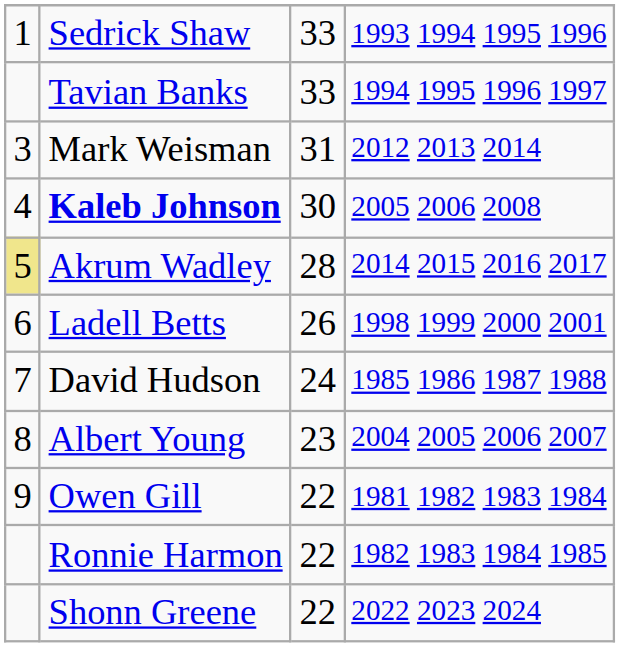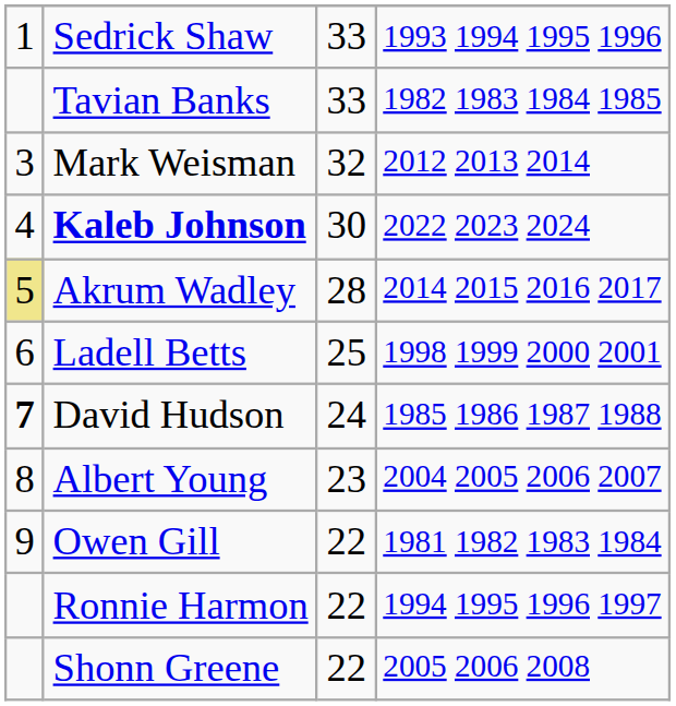Tavian Banks | column 4: 1994 1995 1996 1997 -> 1982 1983 1984 1985
Mark Weisman | column 3: 31 -> 32
Kaleb Johnson | column 4: 2005 2006 2008 -> 2022 2023 2024
Ladell Betts | column 3: 26 -> 25
David Hudson | column 1: normal -> bold
Ronnie Harmon | column 4: 1982 1983 1984 1985 -> 1994 1995 1996 1997
Shonn Greene | column 4: 2022 2023 2024 -> 2005 2006 2008
